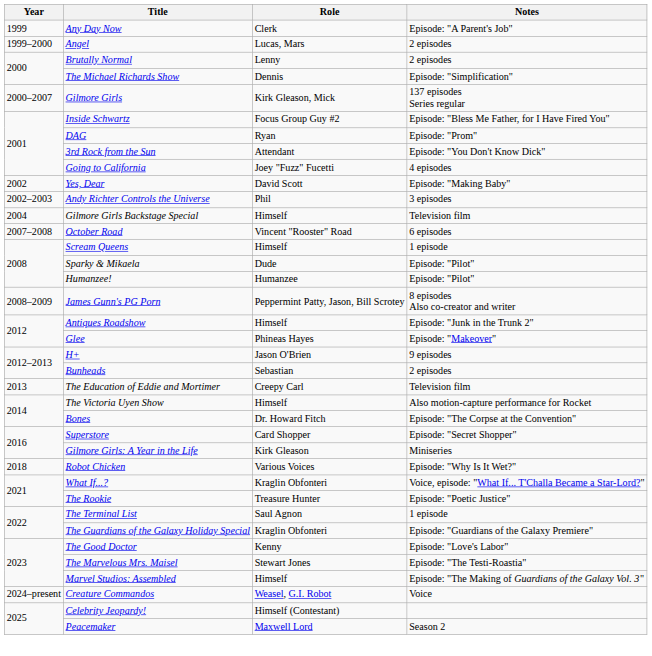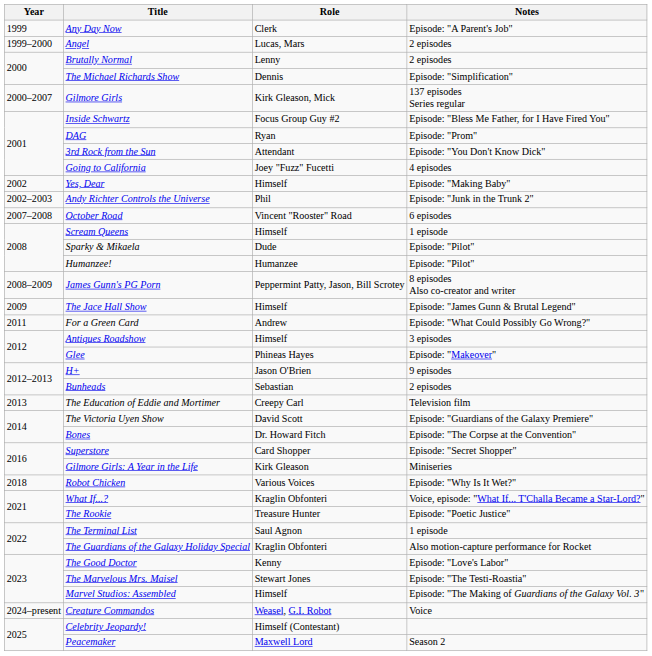Yes, Dear | Role: David Scott -> Himself
Andy Richter Controls the Universe | Notes: 3 episodes -> Episode: "Junk in the Trunk 2"
- row: 2004 | Gilmore Girls Backstage Special | Himself | Television film
+ row: 2009 | The Jace Hall Show | Himself | Episode: "James Gunn & Brutal Legend"
+ row: 2011 | For a Green Card | Andrew | Episode: "What Could Possibly Go Wrong?"
Antiques Roadshow | Notes: Episode: "Junk in the Trunk 2" -> 3 episodes
The Victoria Uyen Show | Role: Himself -> David Scott
The Victoria Uyen Show | Notes: Also motion-capture performance for Rocket -> Episode: "Guardians of the Galaxy Premiere"
The Guardians of the Galaxy Holiday Special | Notes: Episode: "Guardians of the Galaxy Premiere" -> Also motion-capture performance for Rocket
